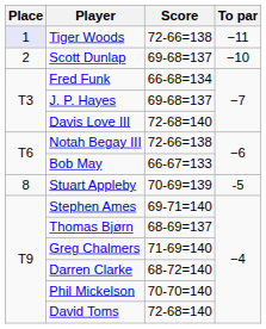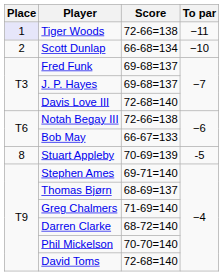Scott Dunlap | Score: 69-68=137 -> 66-68=134
Fred Funk | Score: 66-68=134 -> 69-68=137
